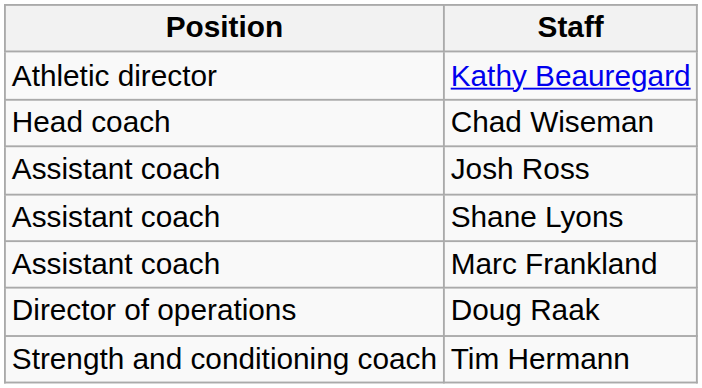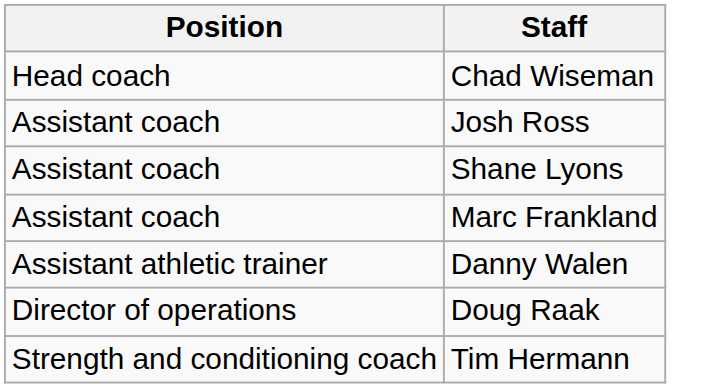- row: Athletic director | Kathy Beauregard
+ row: Assistant athletic trainer | Danny Walen
